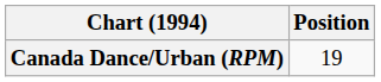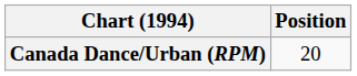Canada Dance/Urban (RPM) | Position: 19 -> 20
